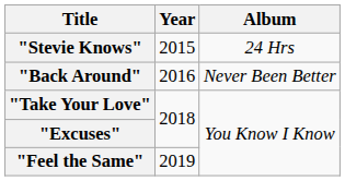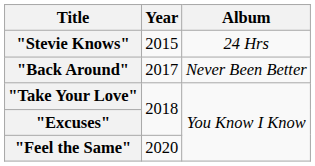"Back Around" | Year: 2016 -> 2017
"Feel the Same" | Year: 2019 -> 2020
